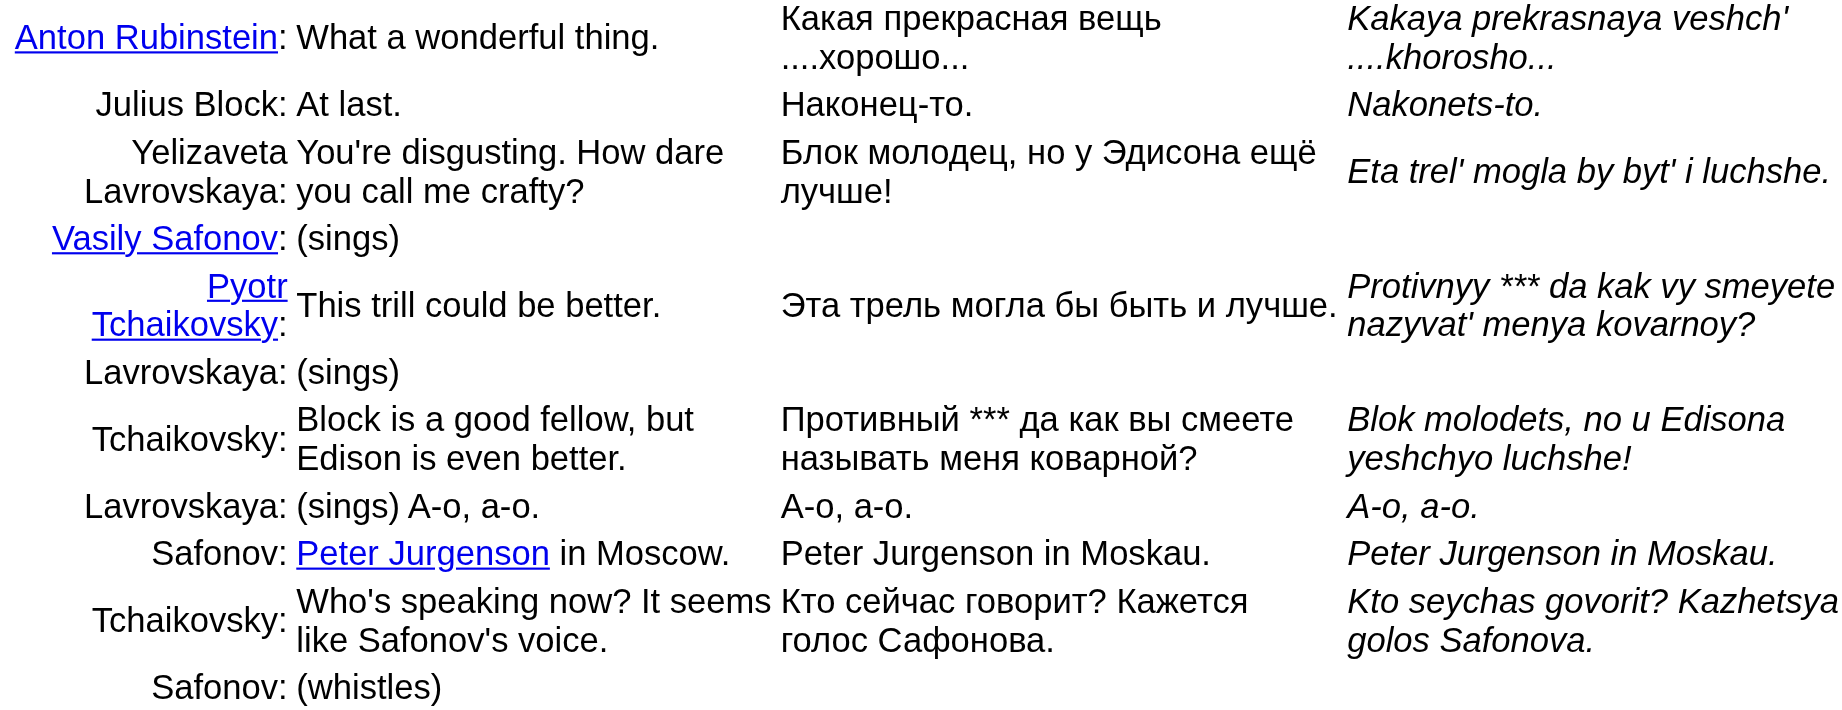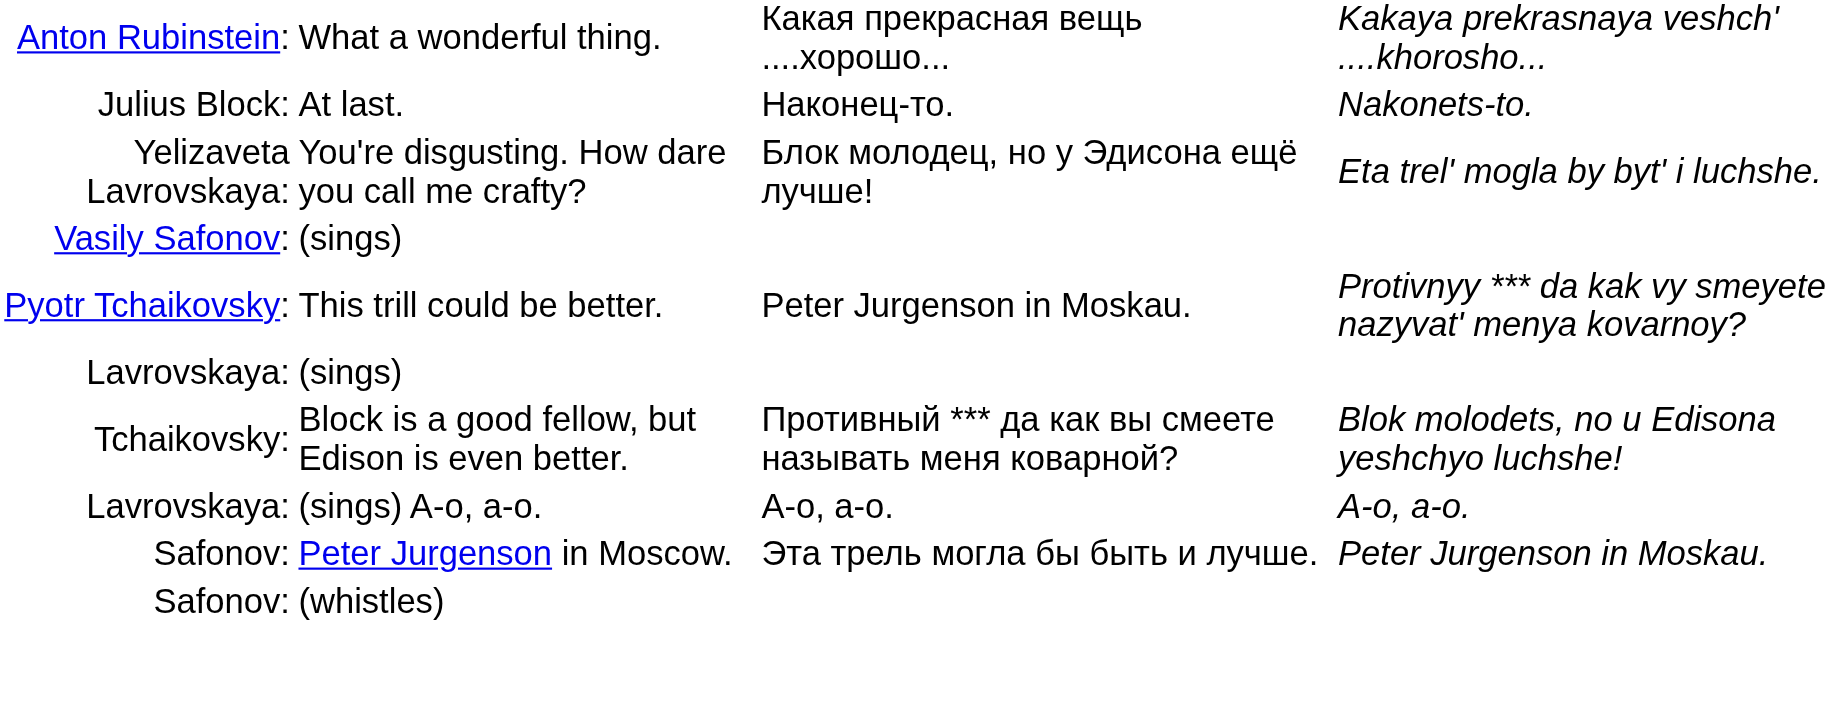This trill could be better. | column 3: Эта трель могла бы быть и лучше. -> Peter Jurgenson in Moskau.
Peter Jurgenson in Moscow. | column 3: Peter Jurgenson in Moskau. -> Эта трель могла бы быть и лучше.
- row: Tchaikovsky: | Who's speaking now? It seems like Safonov's voice. | Кто сейчас говорит? Кажется голос Сафонова. | Kto seychas govorit? Kazhetsya golos Safonova.
